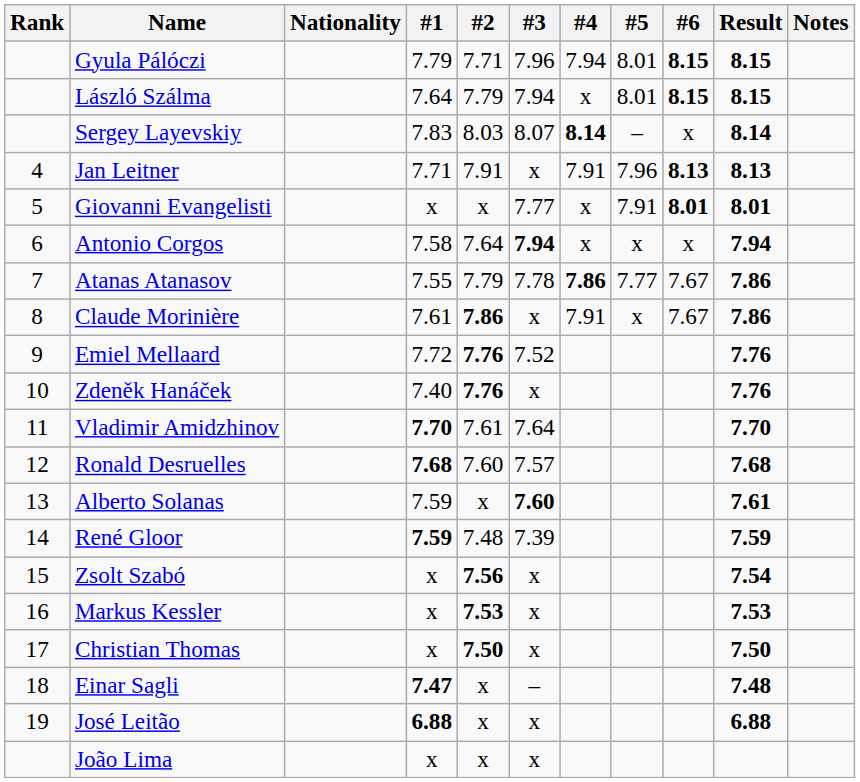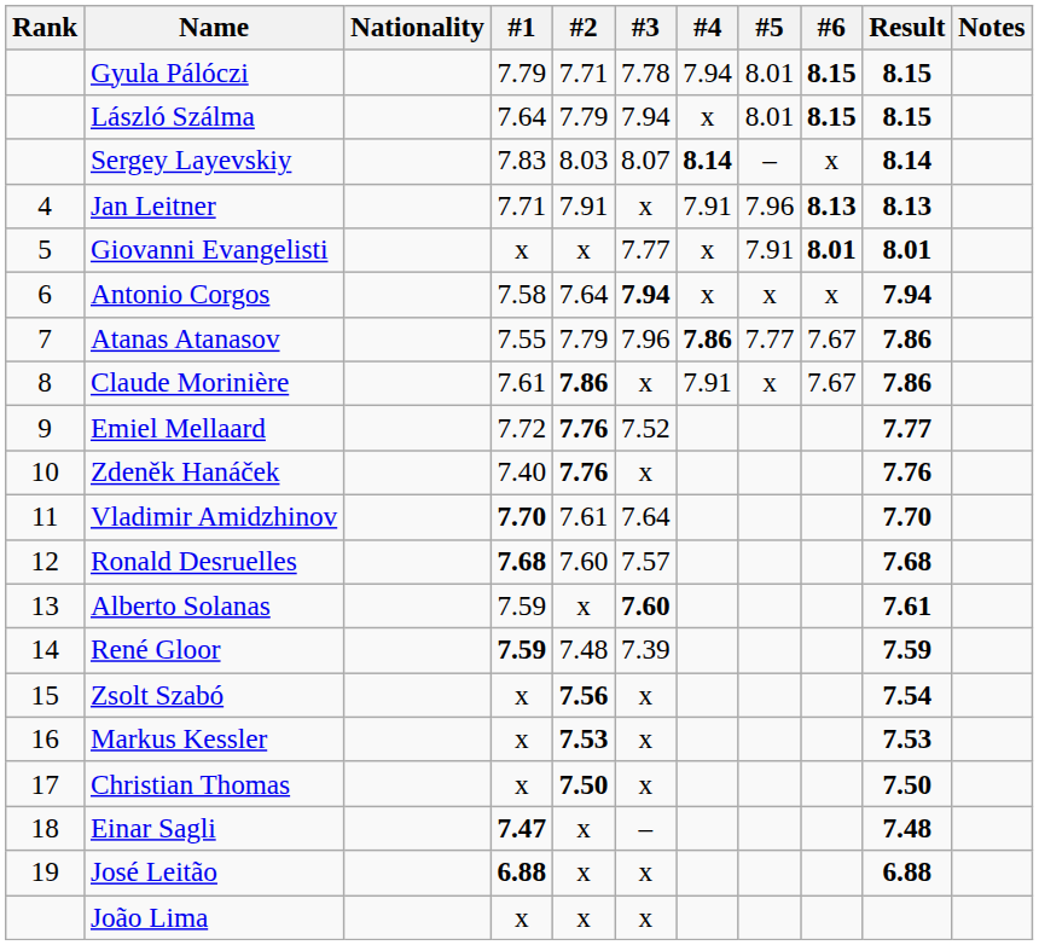Gyula Pálóczi | #3: 7.96 -> 7.78
Atanas Atanasov | #3: 7.78 -> 7.96
Emiel Mellaard | Result: 7.76 -> 7.77
